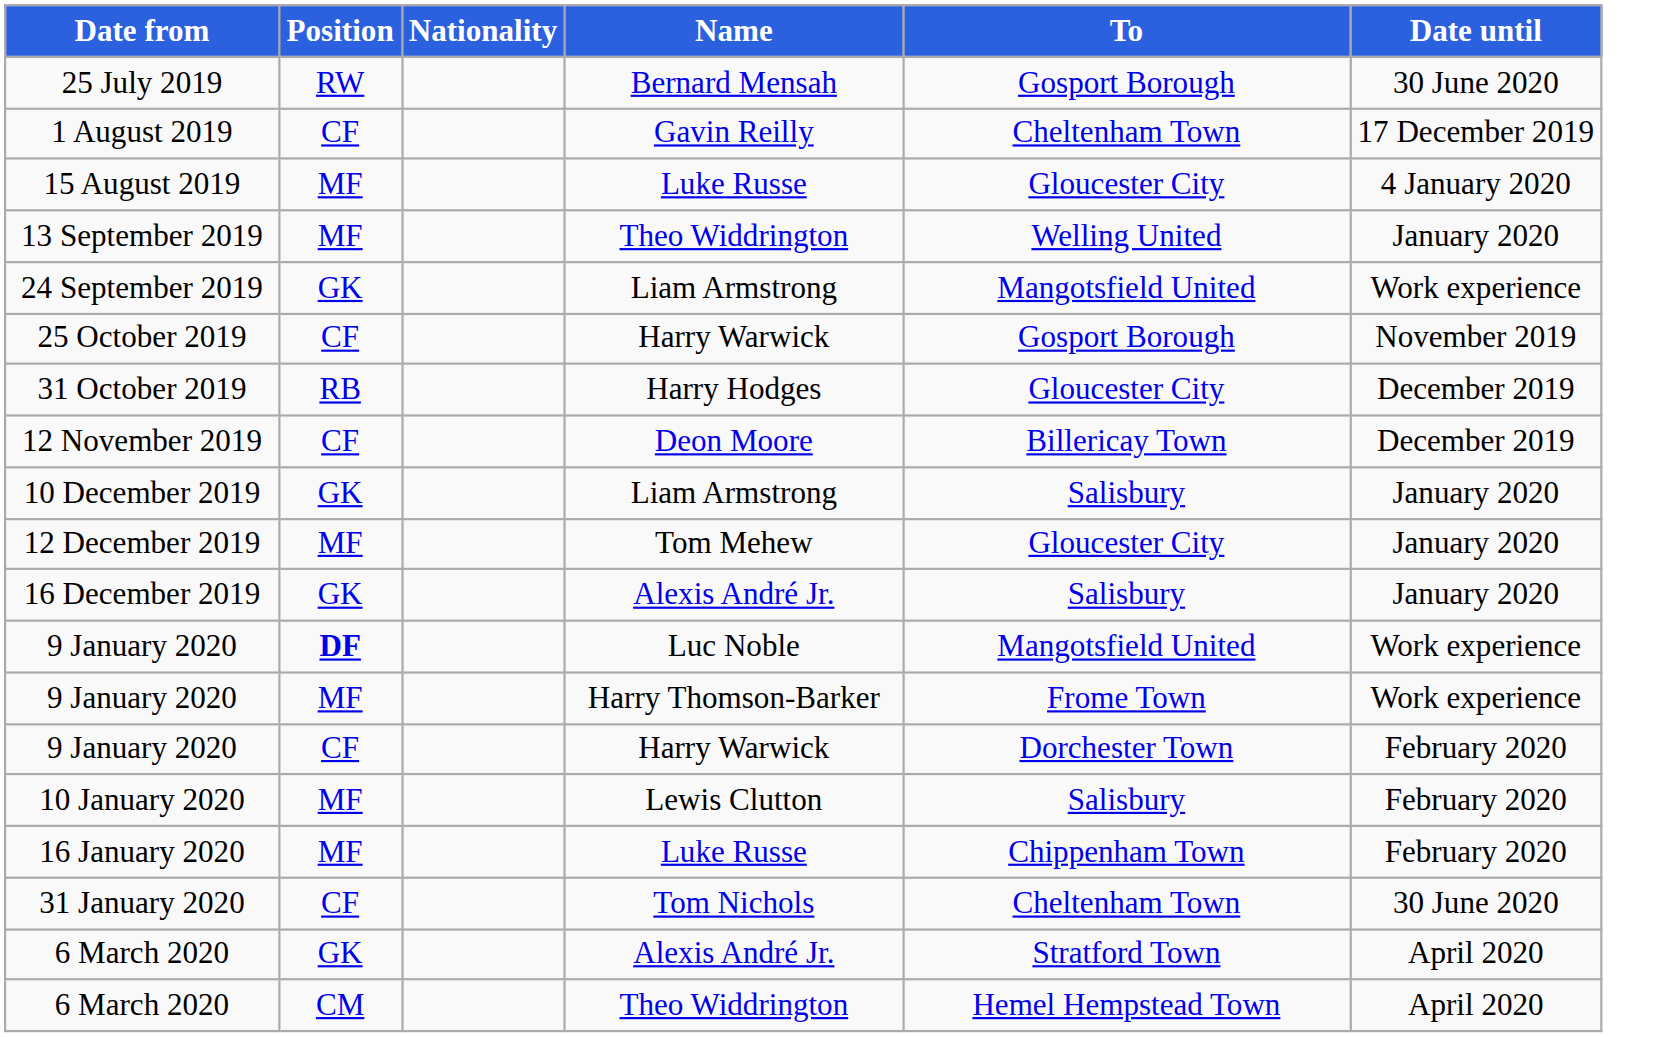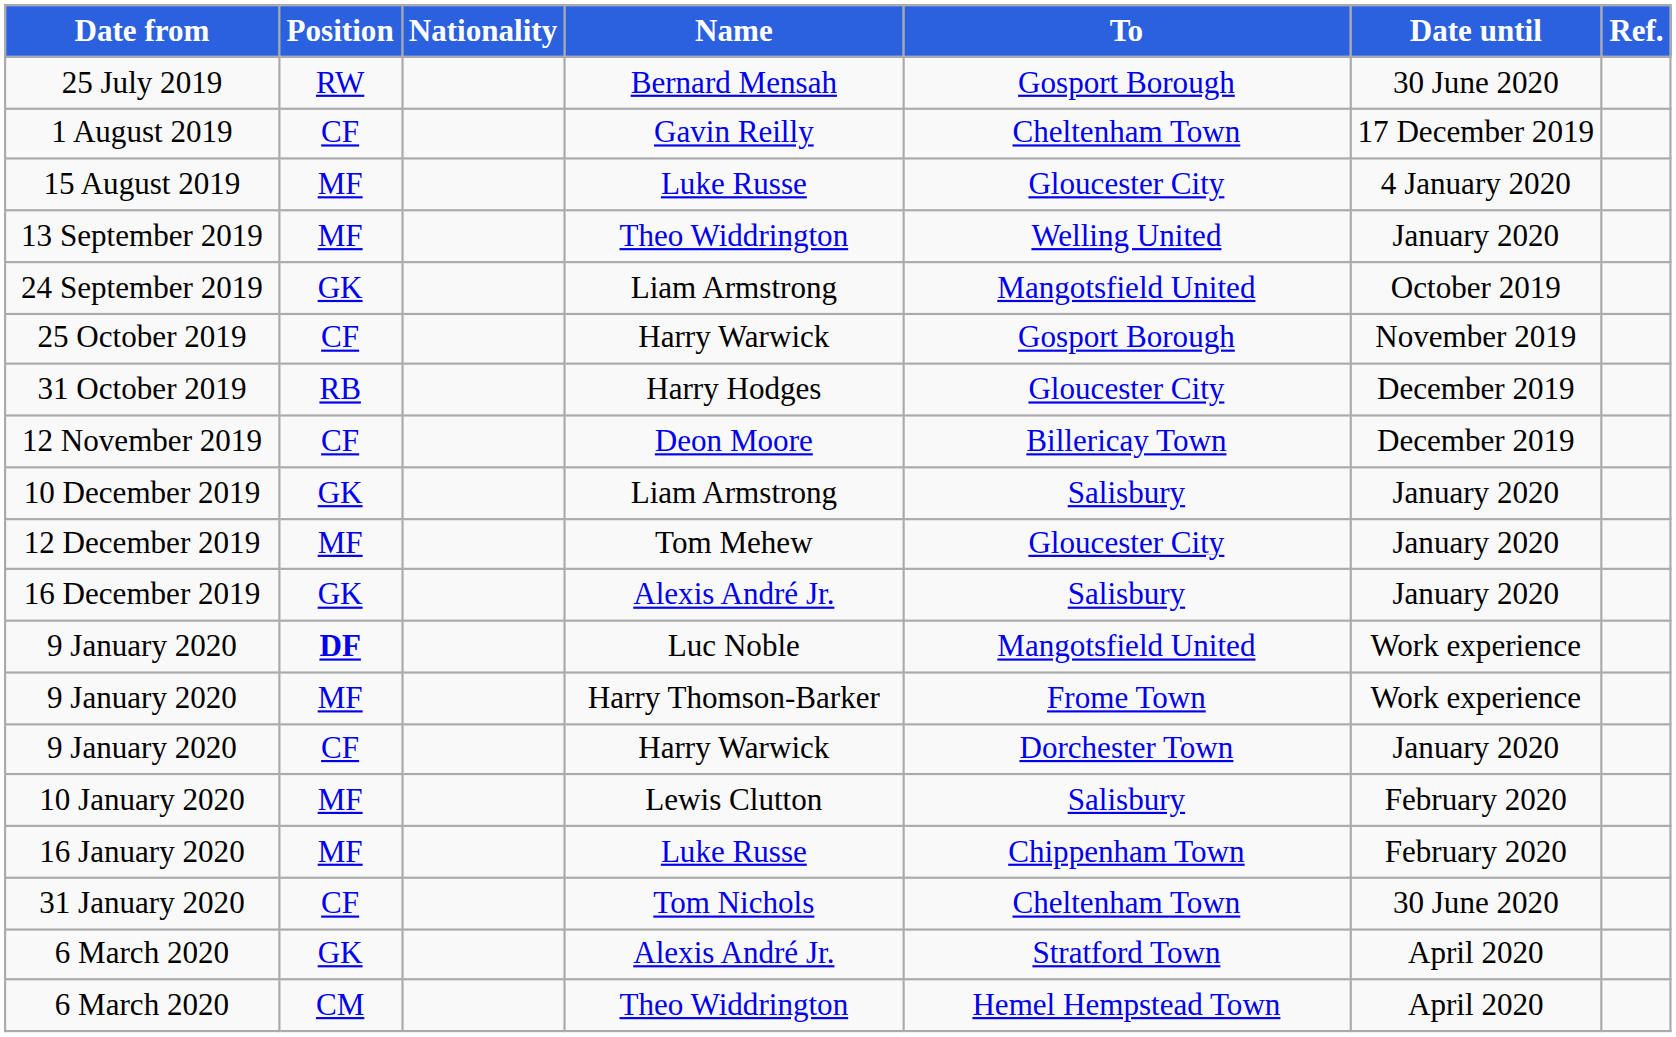+ column: Ref.
24 September 2019 | Date until: Work experience -> October 2019
9 January 2020 / Harry Warwick | Date until: February 2020 -> January 2020
